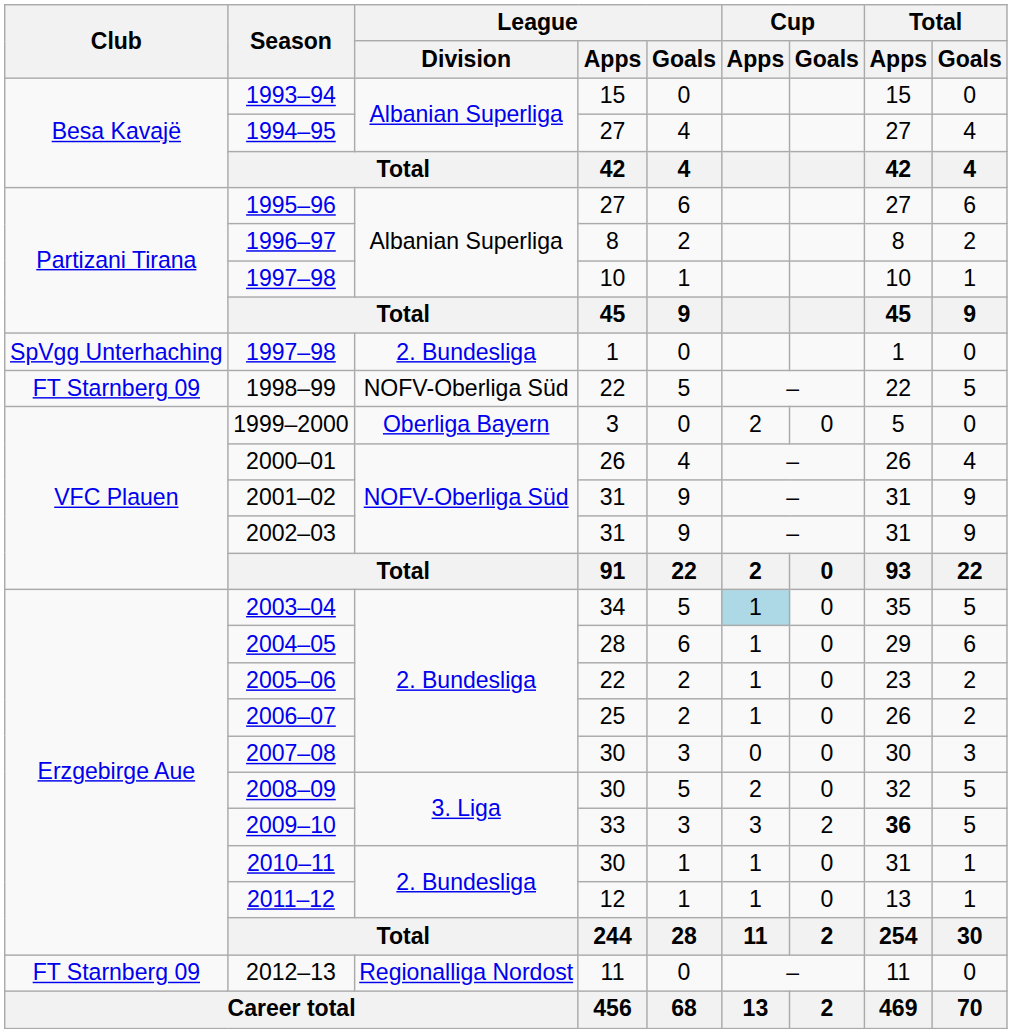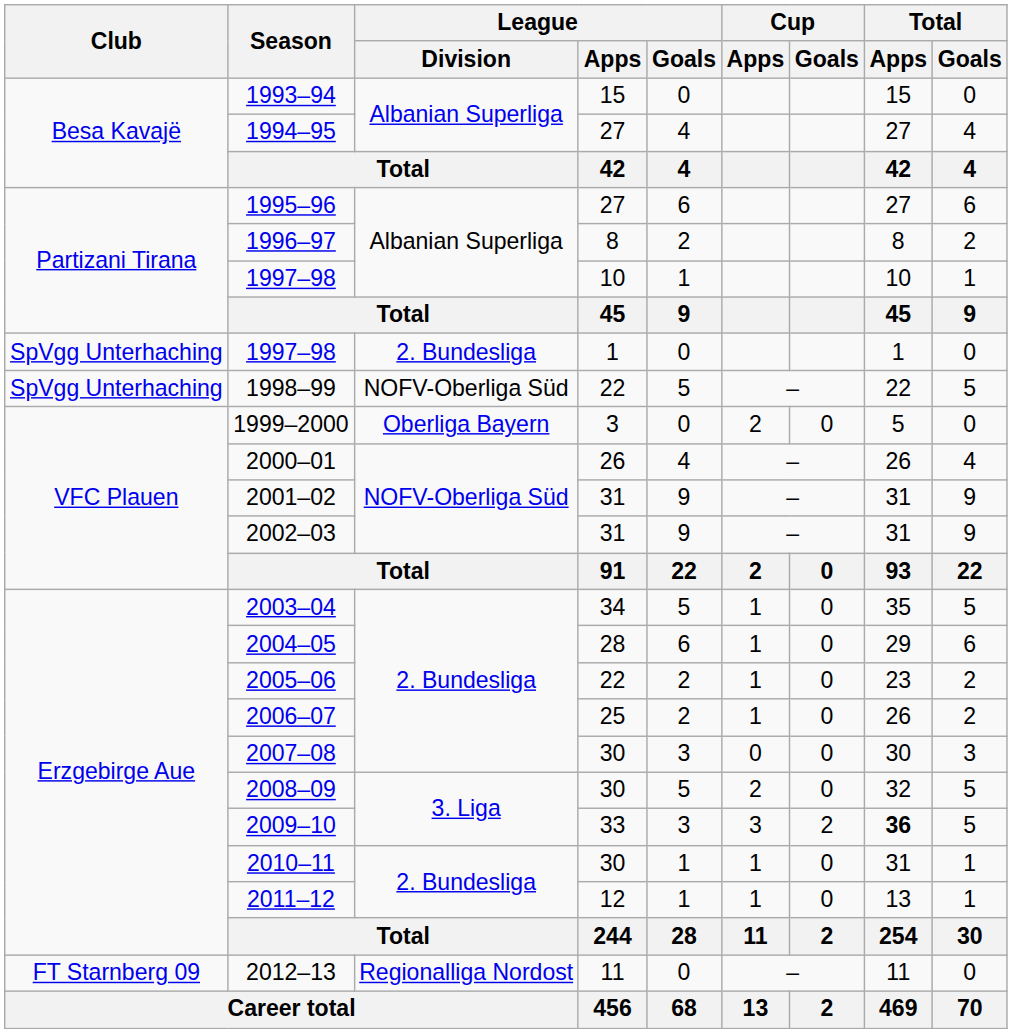1998–99 | Club: FT Starnberg 09 -> SpVgg Unterhaching
2003–04 | Cup / Apps: lightblue background -> no background
